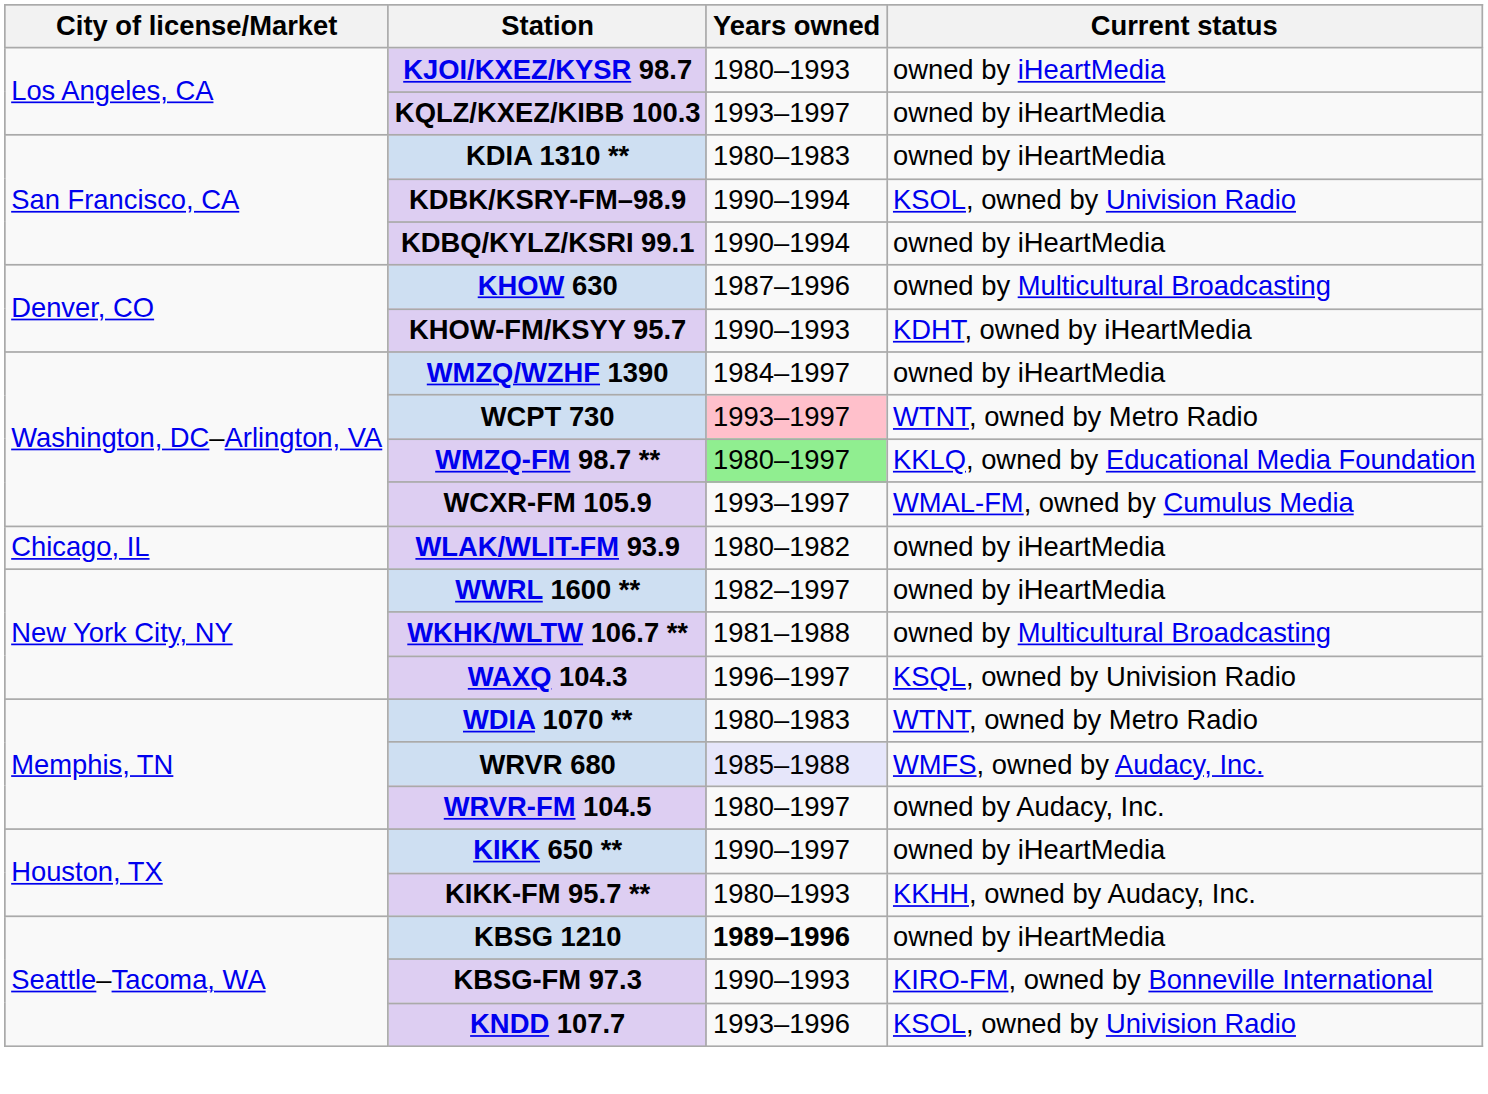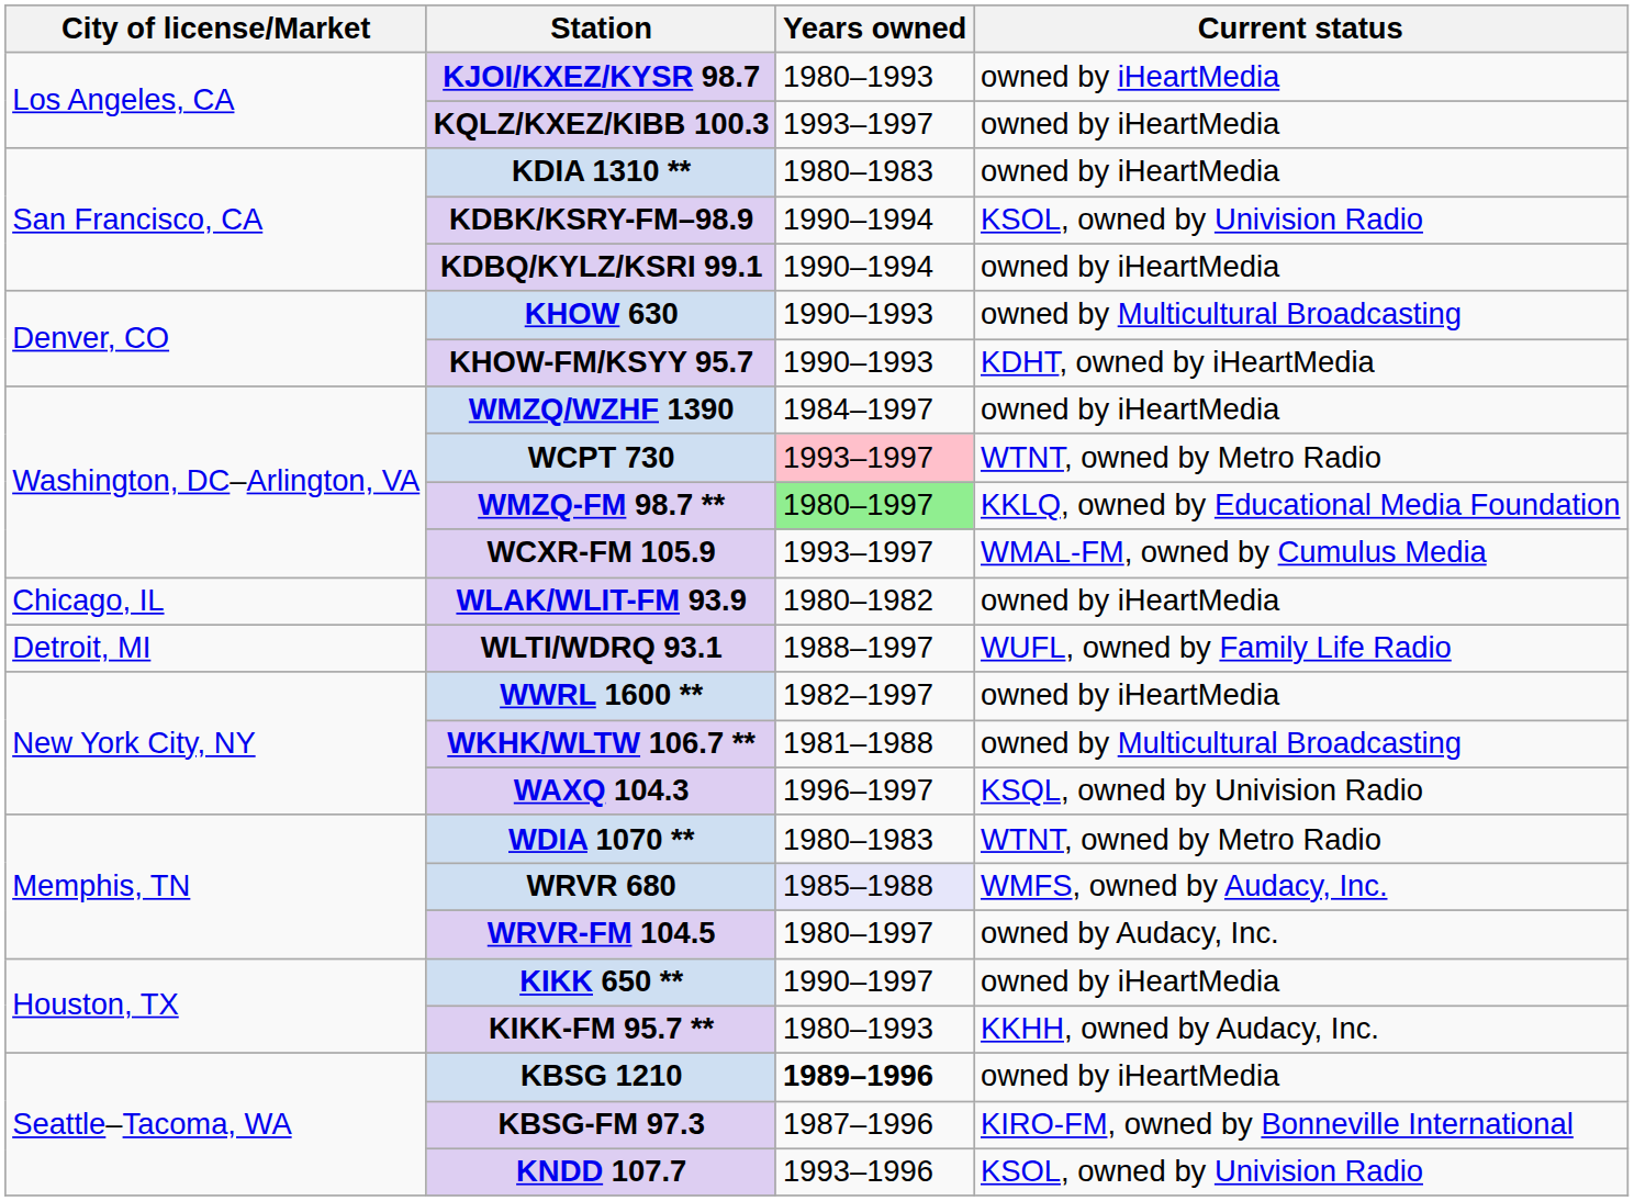KHOW 630 | Years owned: 1987–1996 -> 1990–1993
+ row: Detroit, MI | WLTI/WDRQ 93.1 | 1988–1997 | WUFL, owned by Family Life Radio
KBSG-FM 97.3 | Years owned: 1990–1993 -> 1987–1996
